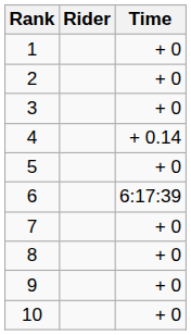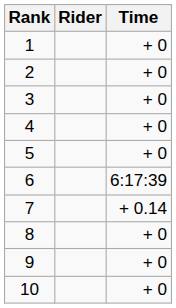4 | Time: + 0.14 -> + 0
7 | Time: + 0 -> + 0.14
